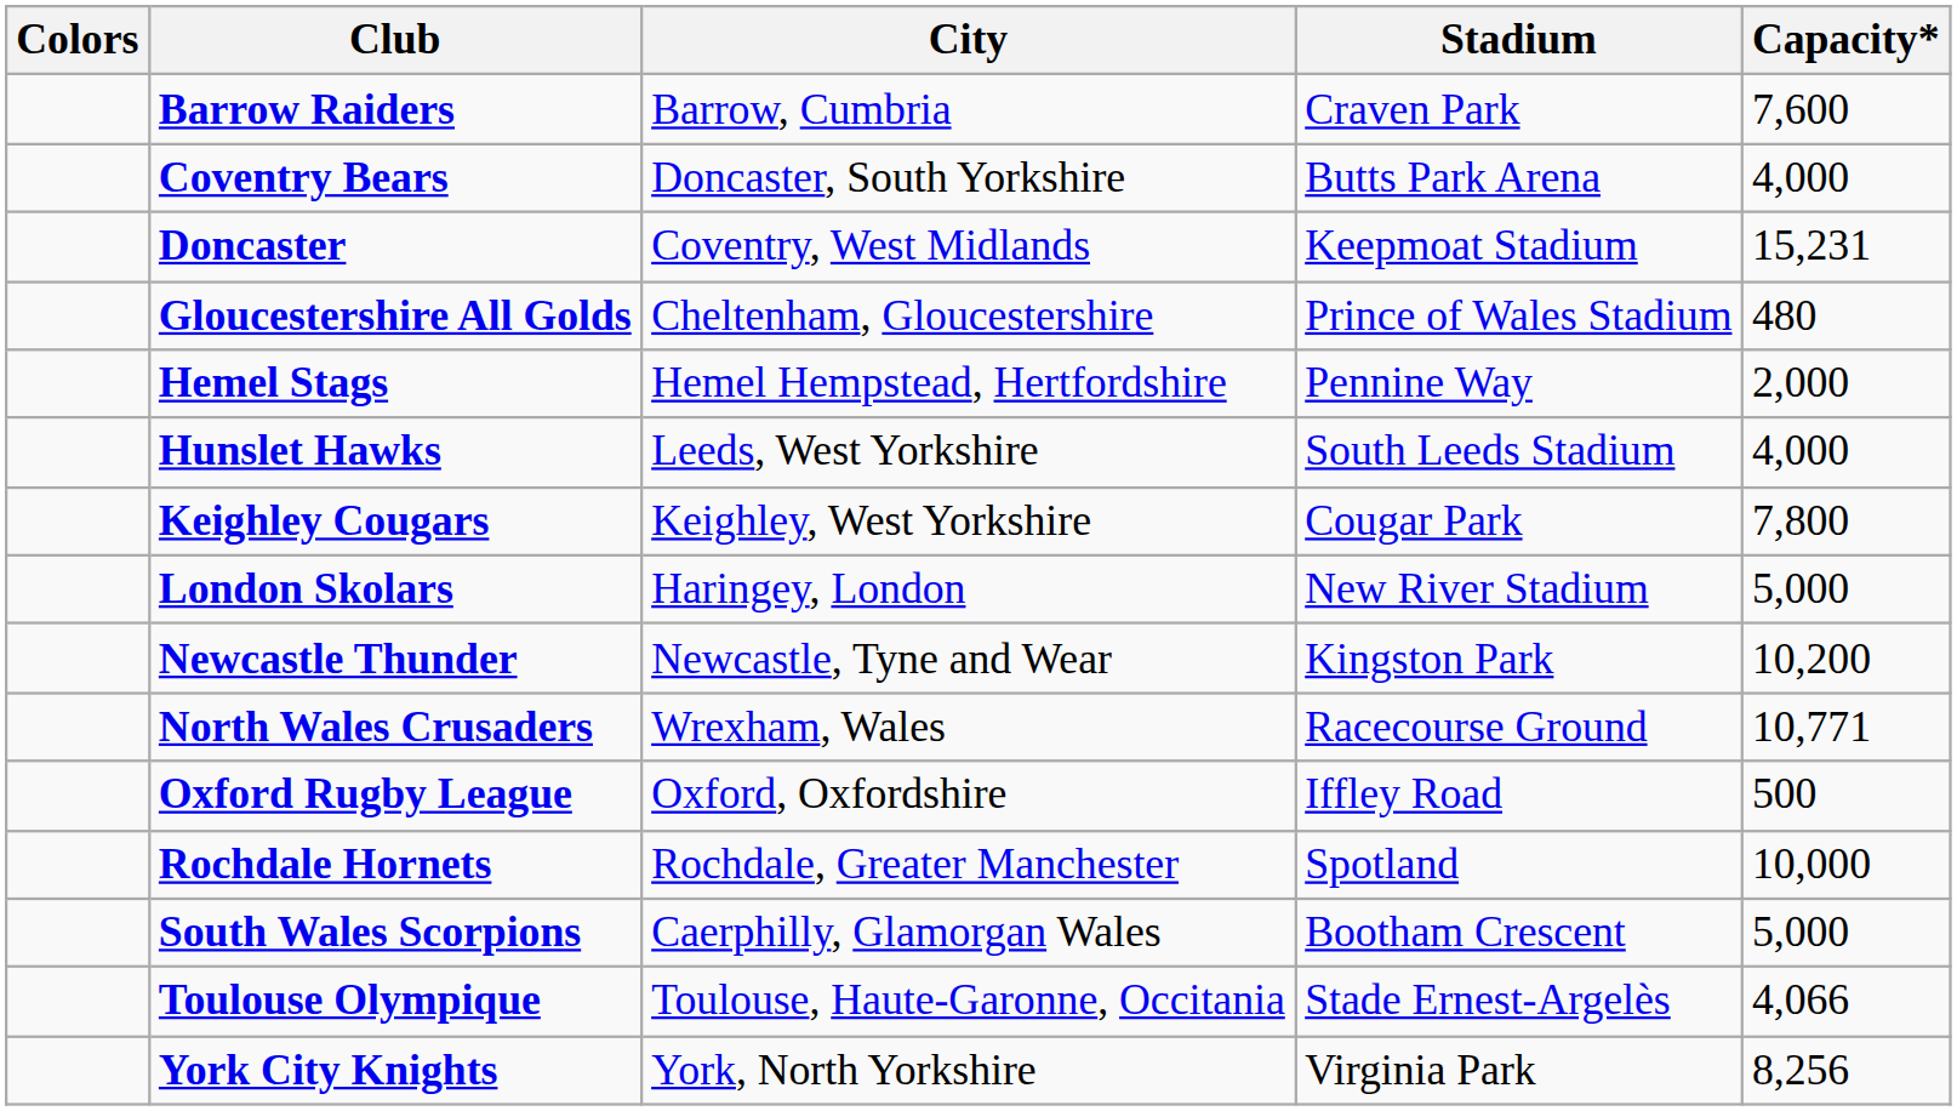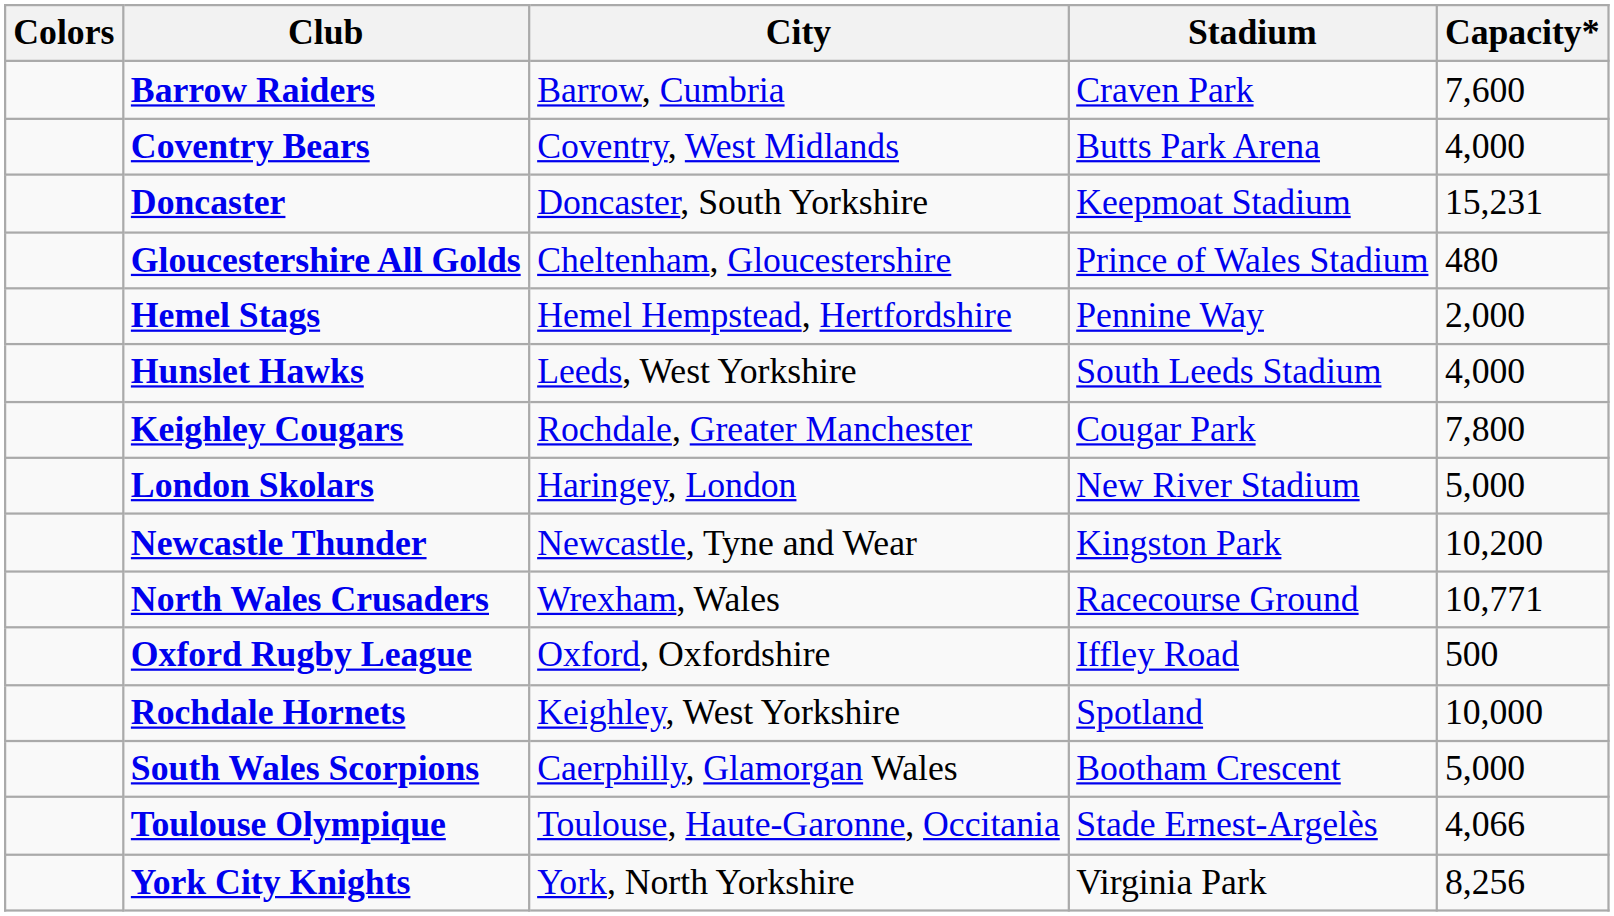Coventry Bears | City: Doncaster, South Yorkshire -> Coventry, West Midlands
Doncaster | City: Coventry, West Midlands -> Doncaster, South Yorkshire
Keighley Cougars | City: Keighley, West Yorkshire -> Rochdale, Greater Manchester
Rochdale Hornets | City: Rochdale, Greater Manchester -> Keighley, West Yorkshire
